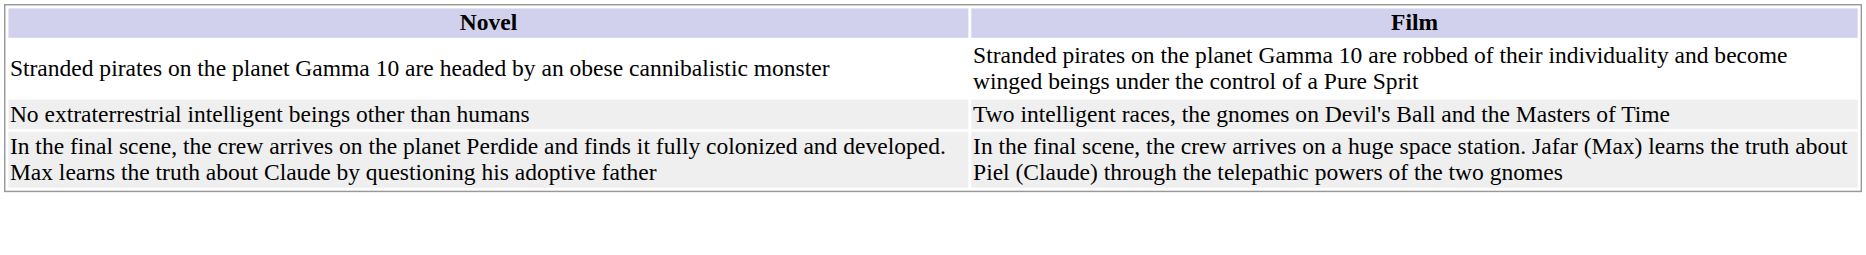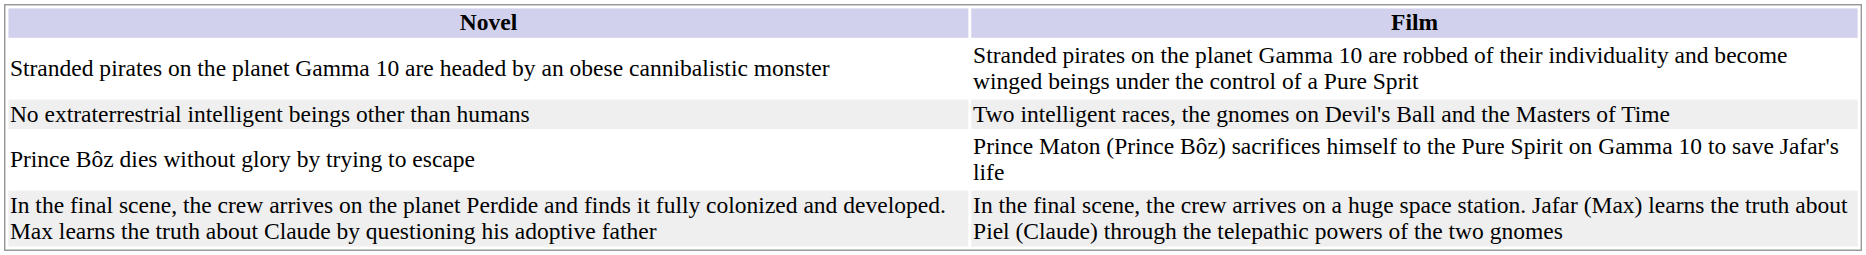+ row: Prince Bôz dies without glory by trying to escape | Prince Maton (Prince Bôz) sacrifices himself to the Pure Spirit on Gamma 10 to save Jafar's life
